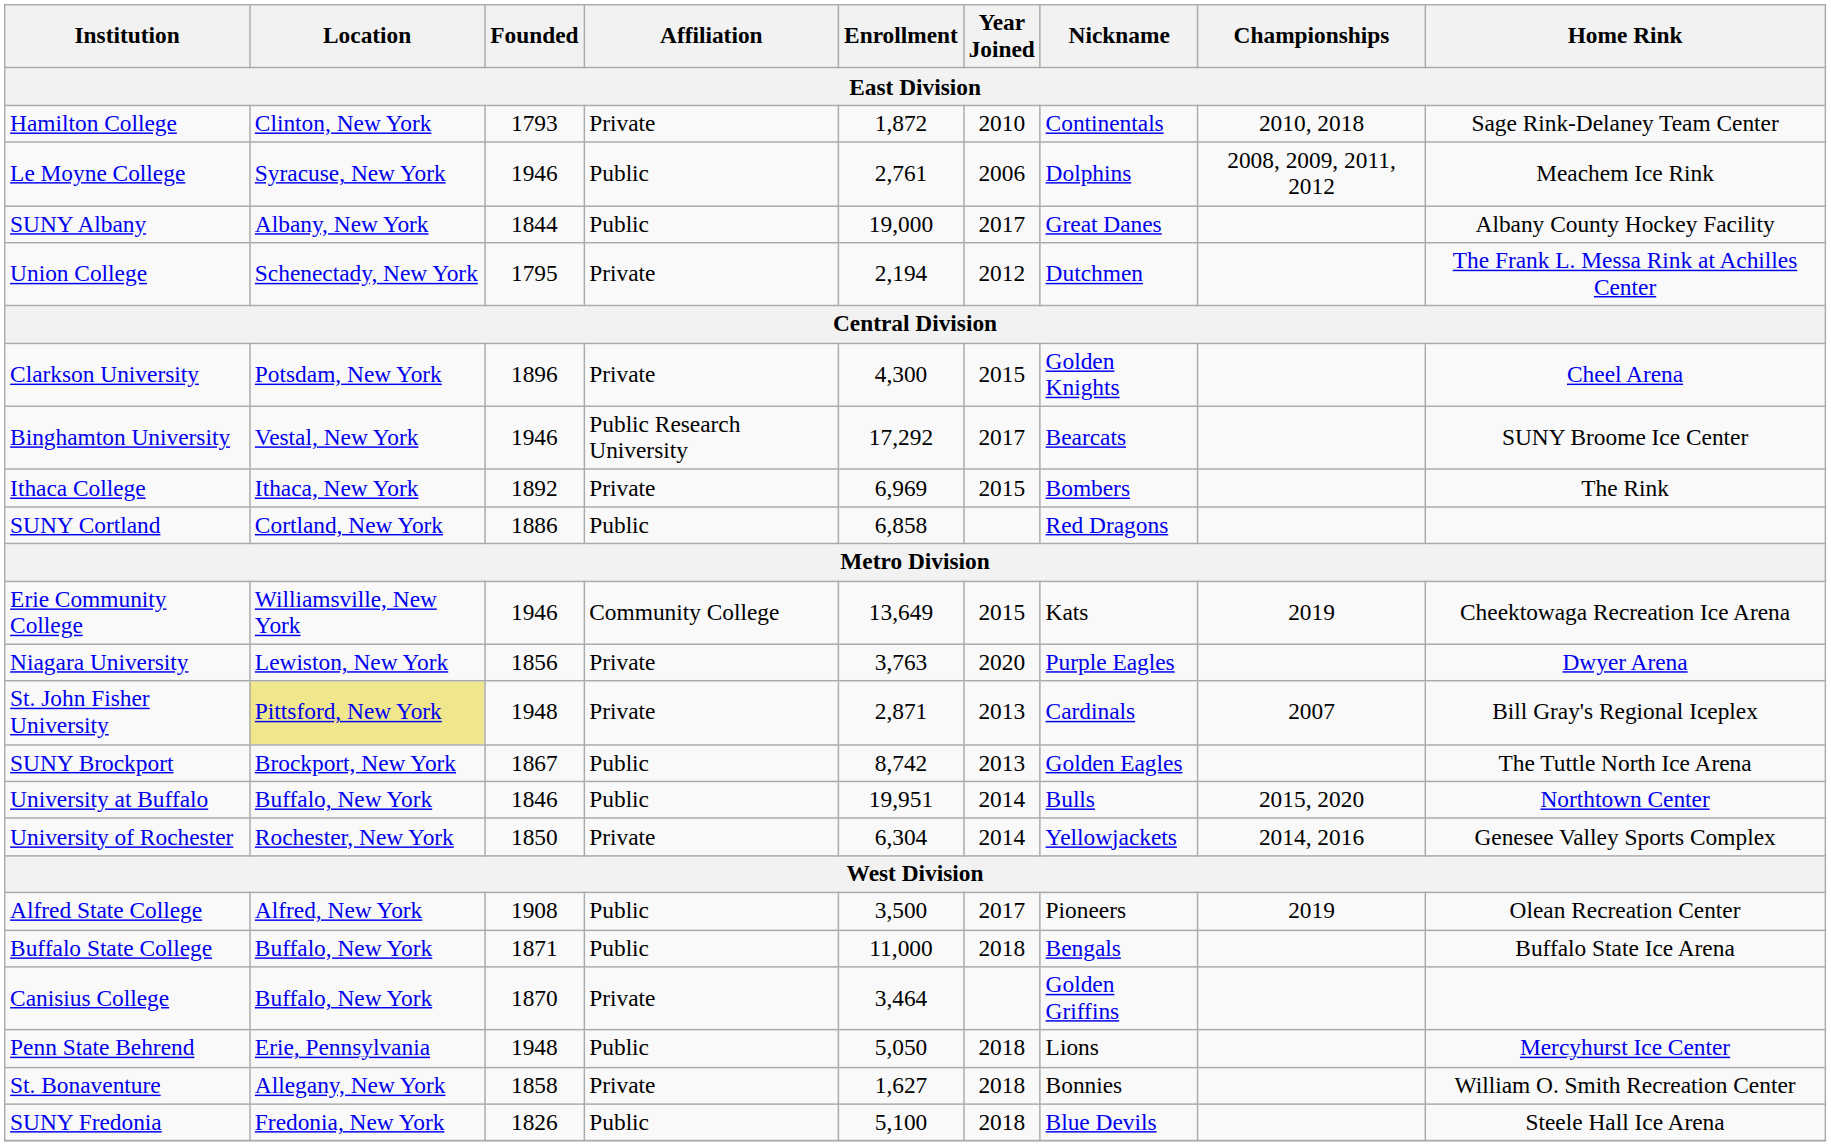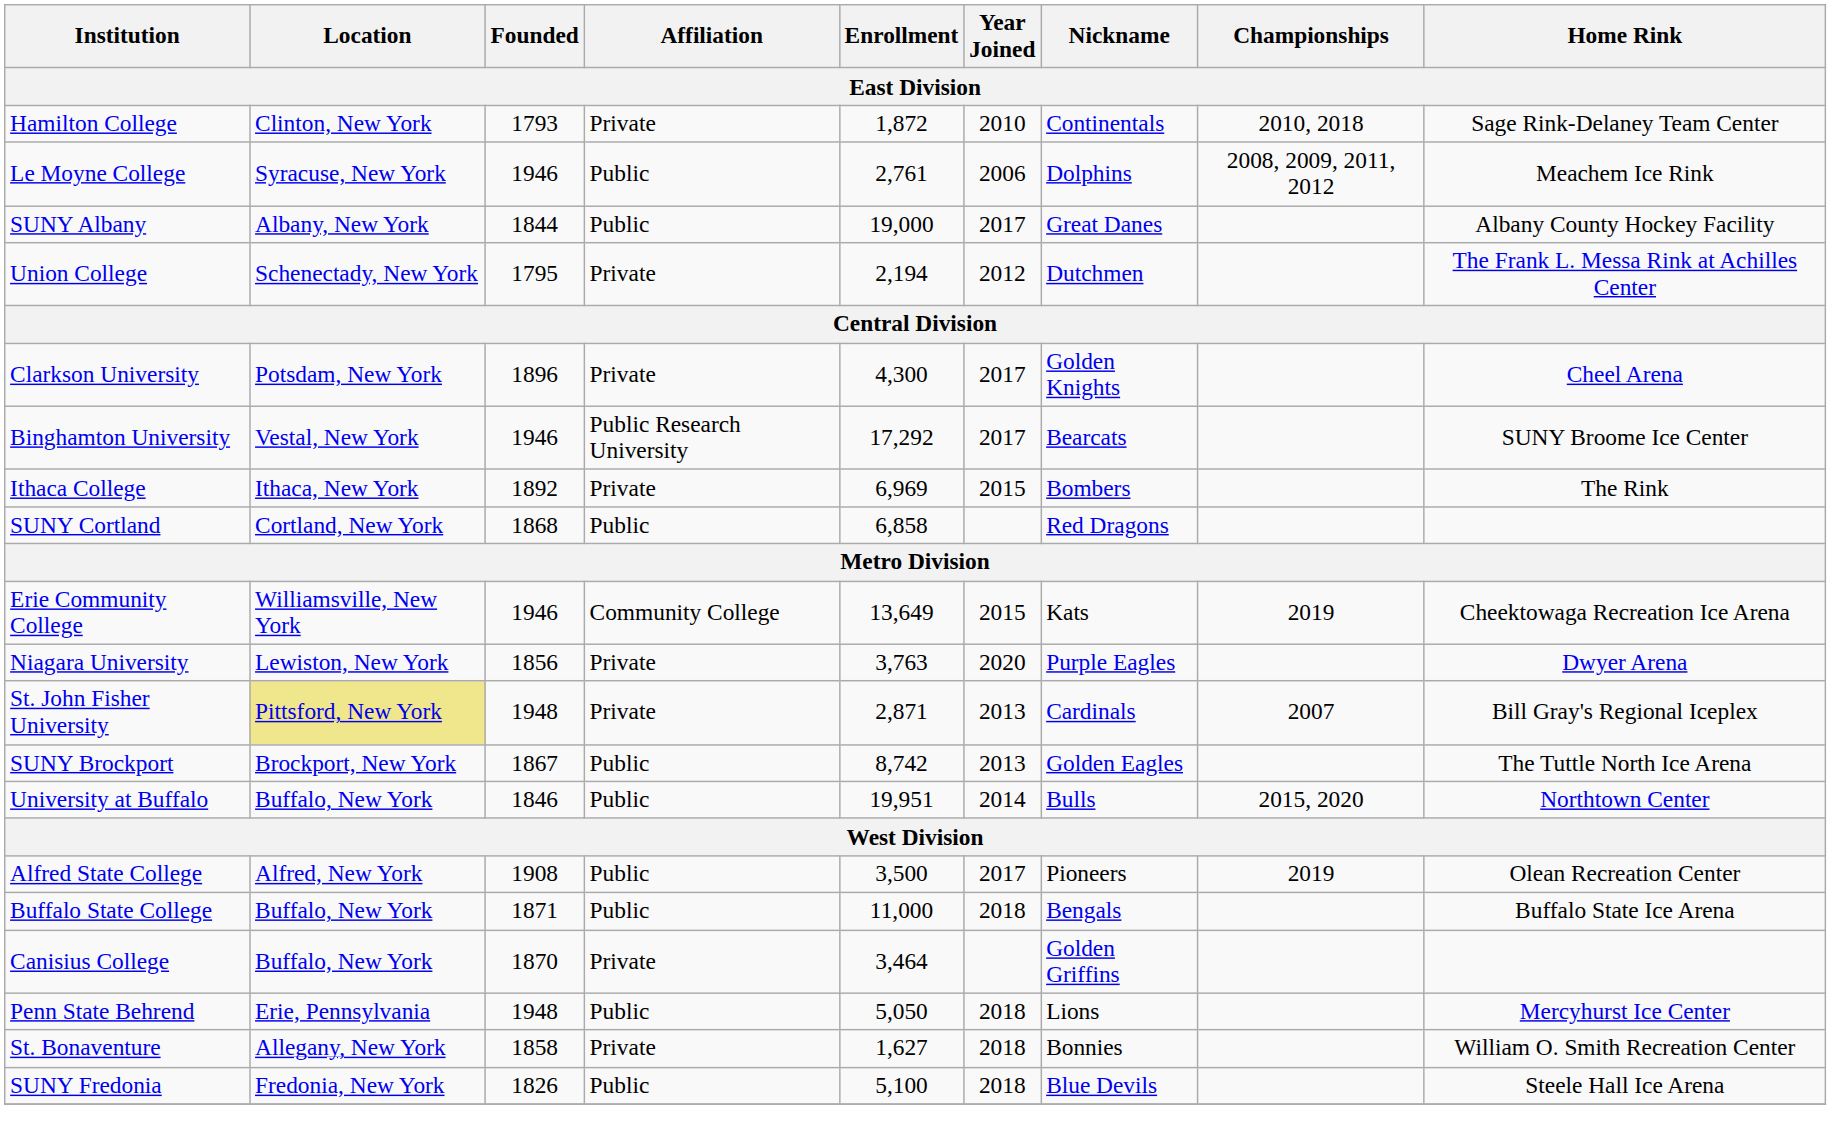Clarkson University | Year Joined: 2015 -> 2017
SUNY Cortland | Founded: 1886 -> 1868
- row: University of Rochester | Rochester, New York | 1850 | Private | 6,304 | 2014 | Yellowjackets | 2014, 2016 | Genesee Valley Sports Complex
